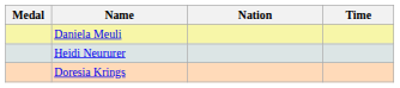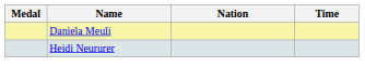- row: Doresia Krings
